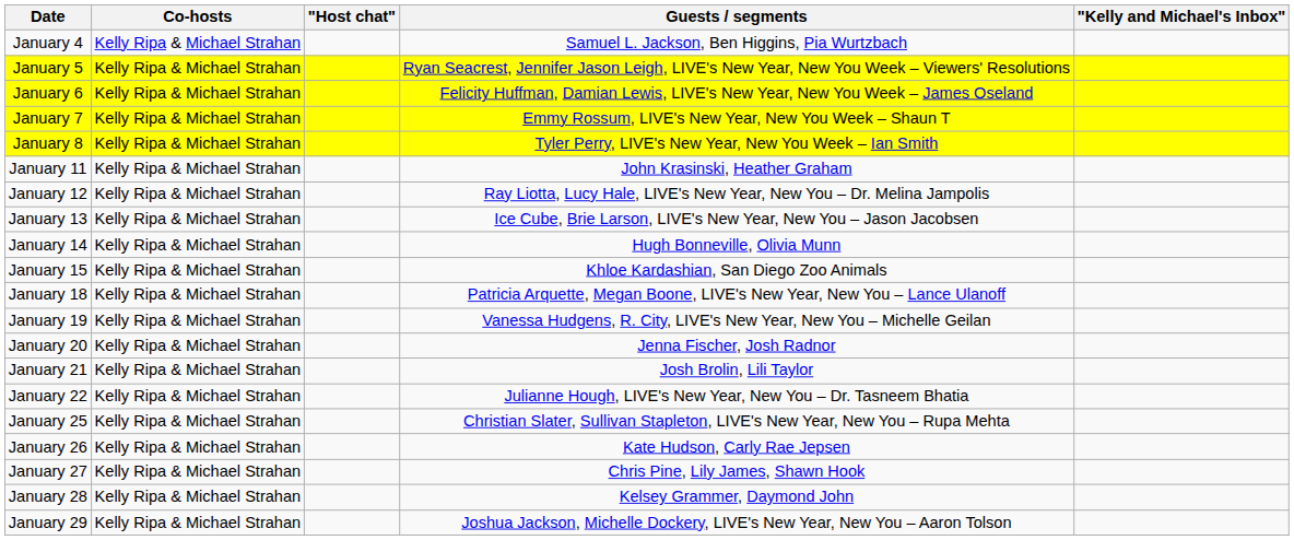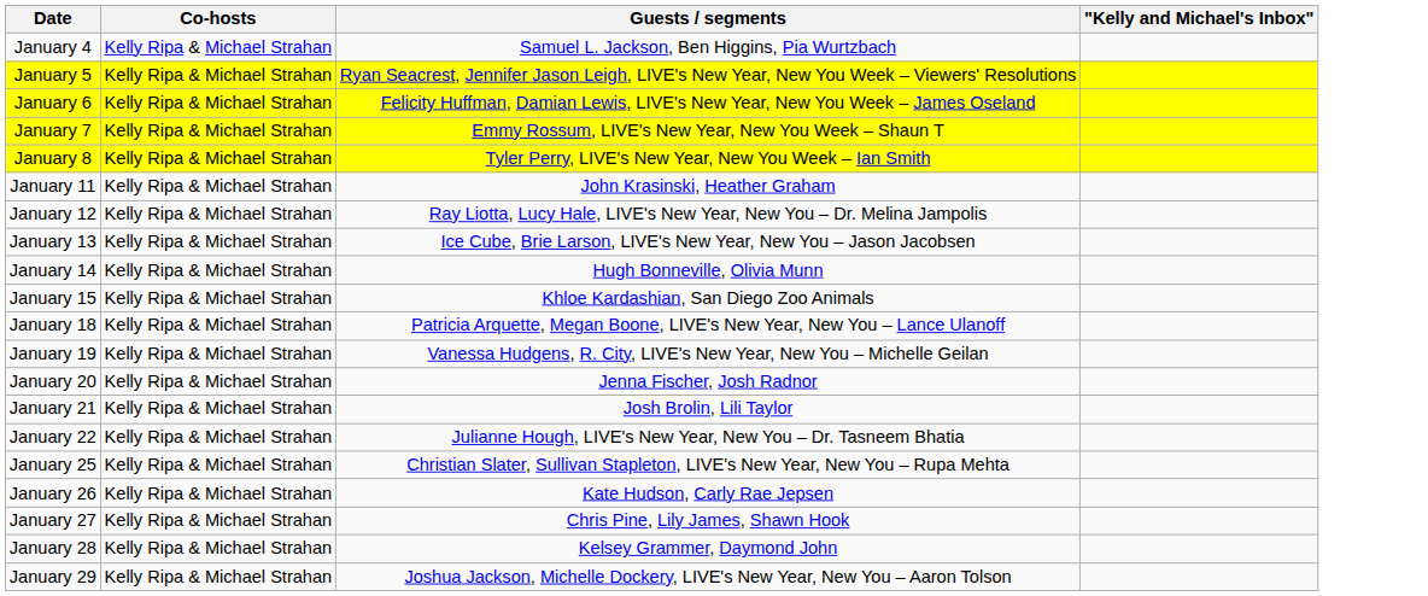- column: "Host chat"
